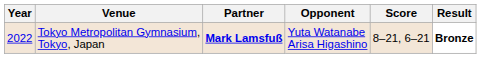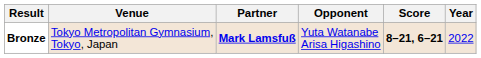columns swapped: Year <-> Result
Tokyo Metropolitan Gymnasium, Tokyo, Japan | Score: normal -> bold
